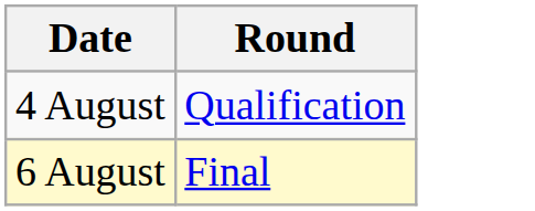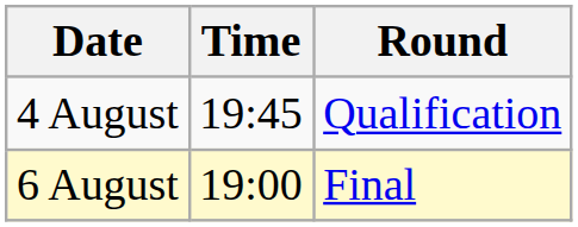+ column: Time | 19:45 | 19:00
